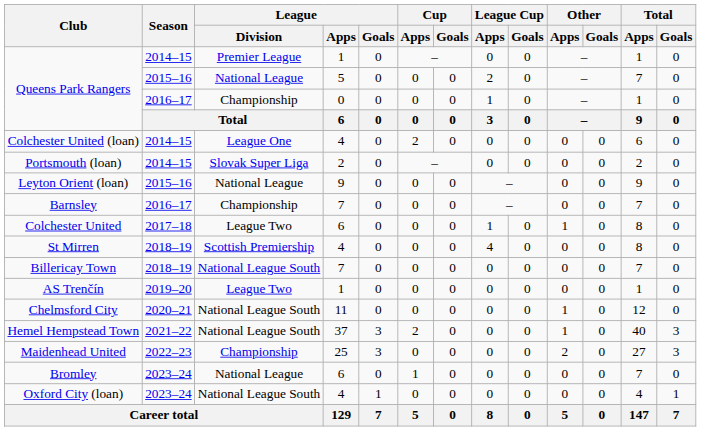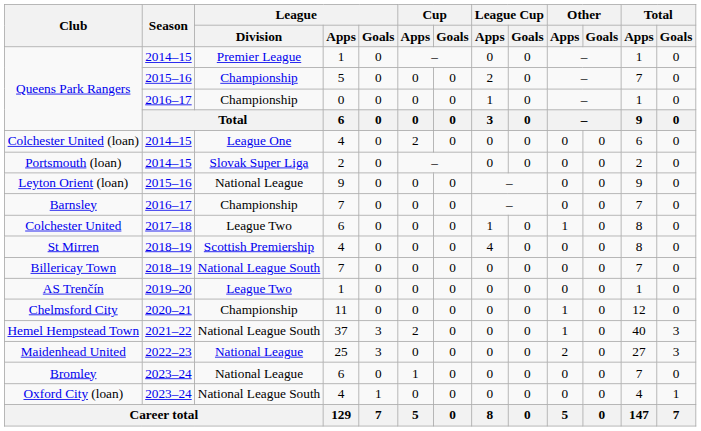Queens Park Rangers / 5 | League / Division: National League -> Championship
Chelmsford City | League / Division: National League South -> Championship
Maidenhead United | League / Division: Championship -> National League
